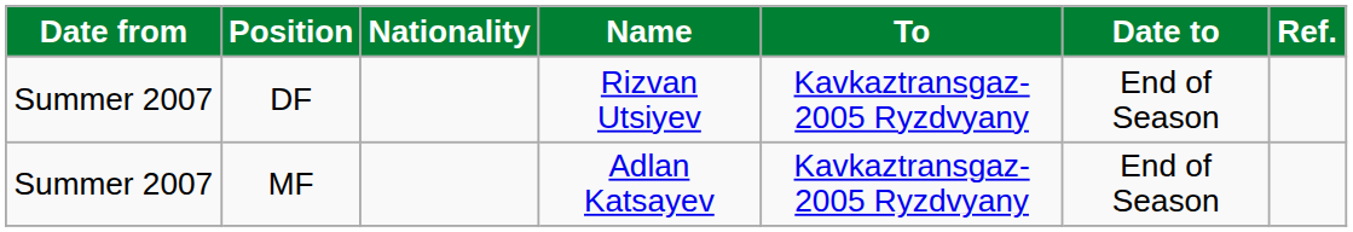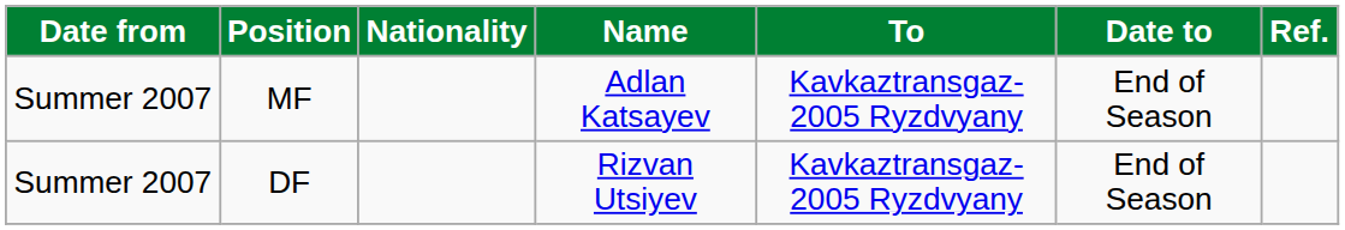rows swapped: DF <-> MF
